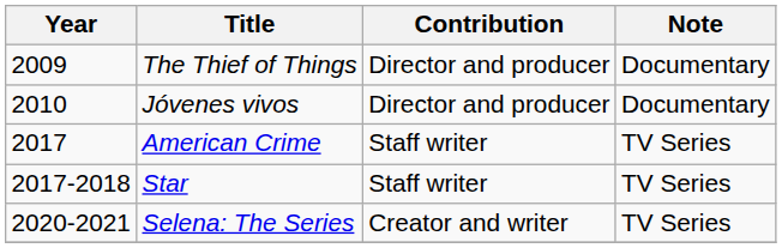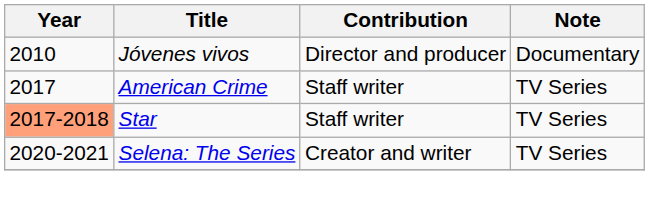- row: 2009 | The Thief of Things | Director and producer | Documentary
Star | Year: no background -> lightsalmon background
